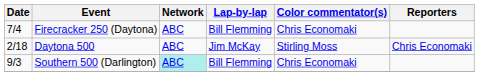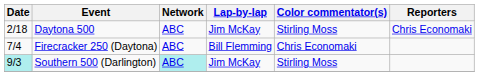rows swapped: Daytona 500 <-> Firecracker 250 (Daytona)
Southern 500 (Darlington) | Date: no background -> paleturquoise background
Southern 500 (Darlington) | Lap-by-lap: Bill Flemming -> Jim McKay
Southern 500 (Darlington) | Color commentator(s): Chris Economaki -> Stirling Moss
